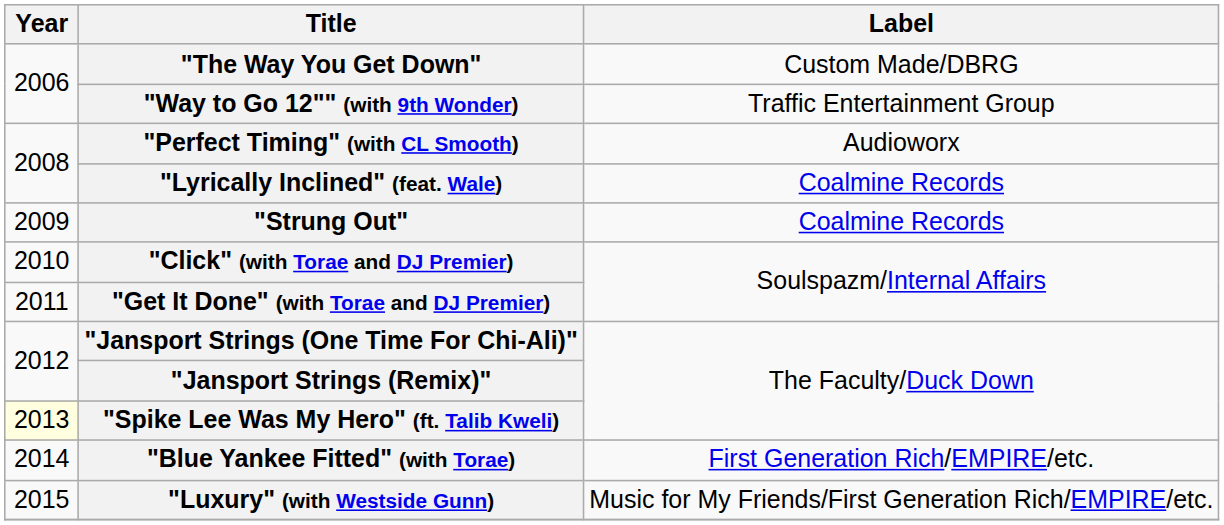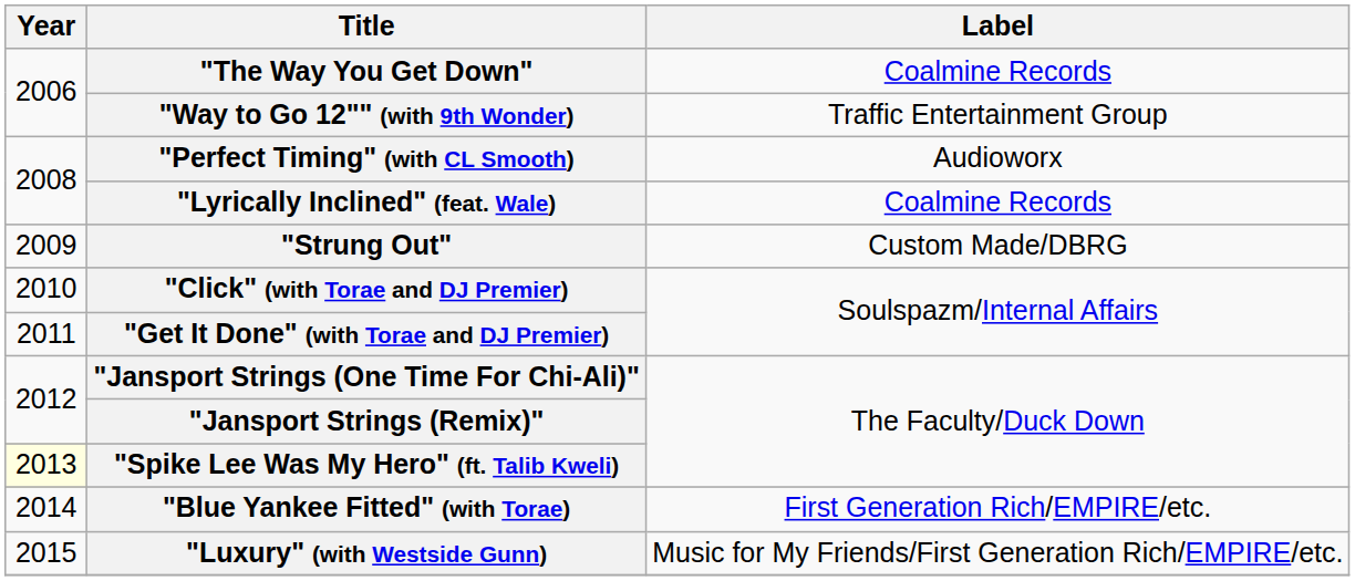"The Way You Get Down" | Label: Custom Made/DBRG -> Coalmine Records
"Strung Out" | Label: Coalmine Records -> Custom Made/DBRG
